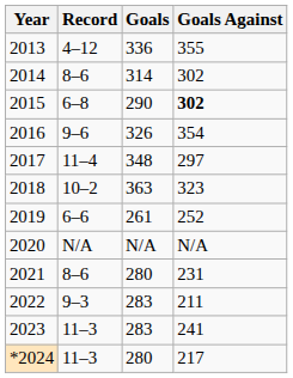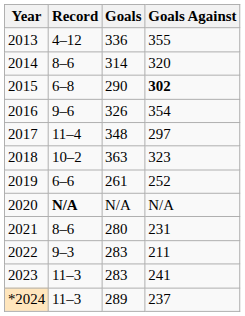2014 | Goals Against: 302 -> 320
2020 | Record: normal -> bold
*2024 | Goals: 280 -> 289
*2024 | Goals Against: 217 -> 237
